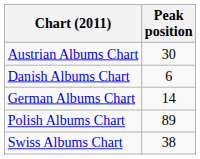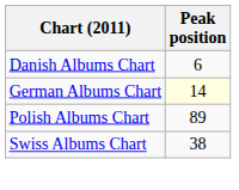- row: Austrian Albums Chart | 30
German Albums Chart | Peak position: no background -> lightyellow background
